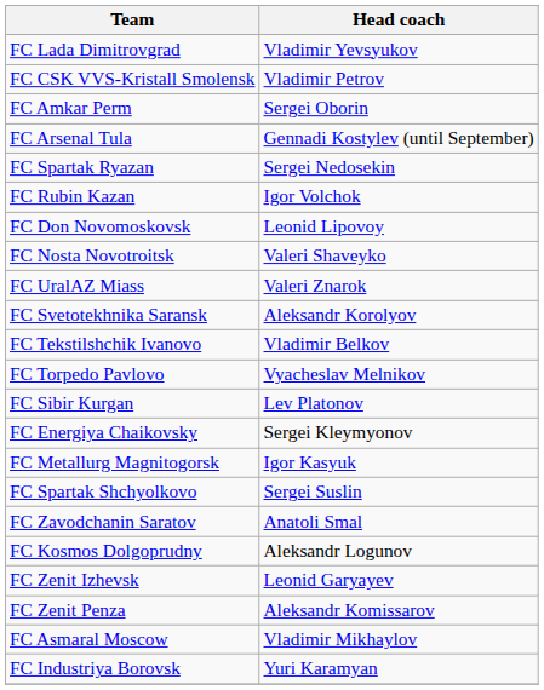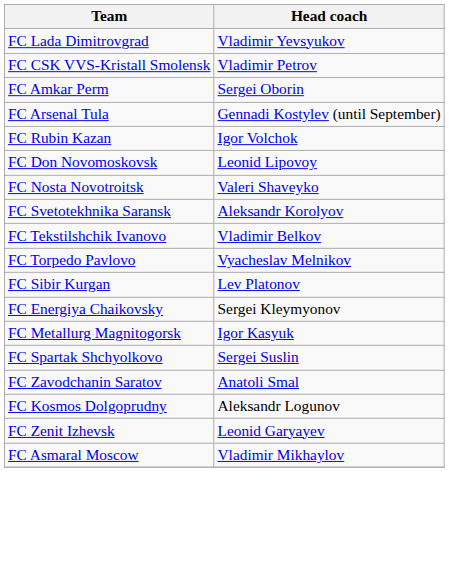- row: FC Spartak Ryazan | Sergei Nedosekin
- row: FC UralAZ Miass | Valeri Znarok
- row: FC Zenit Penza | Aleksandr Komissarov
- row: FC Industriya Borovsk | Yuri Karamyan
